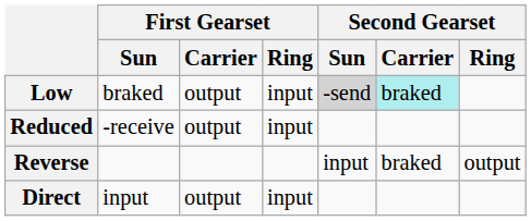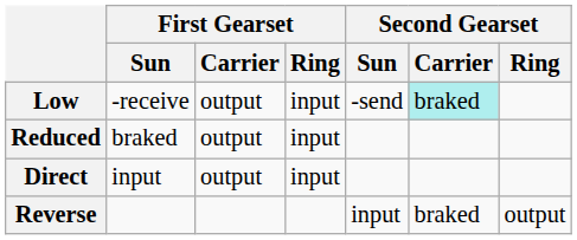Low | First Gearset / Sun: braked -> -receive
Low | Second Gearset / Sun: lightgrey background -> no background
Reduced | First Gearset / Sun: -receive -> braked
rows swapped: Direct <-> Reverse
